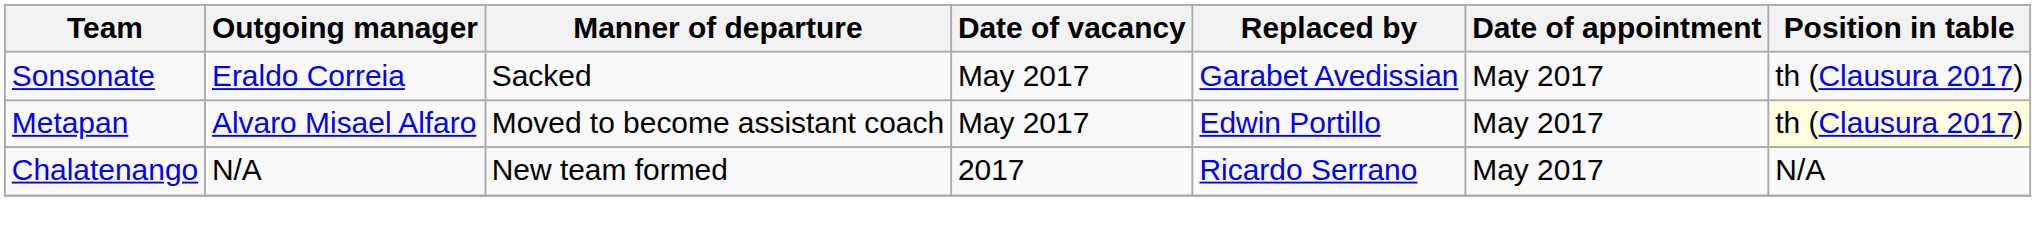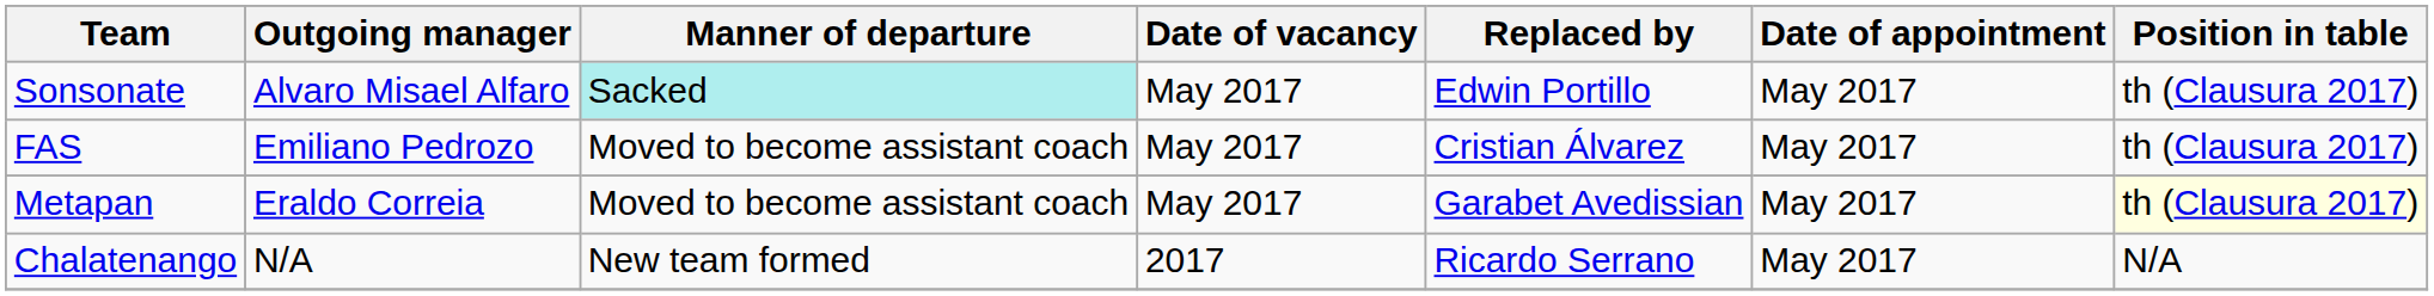Sonsonate | Outgoing manager: Eraldo Correia -> Alvaro Misael Alfaro
Sonsonate | Manner of departure: no background -> paleturquoise background
Sonsonate | Replaced by: Garabet Avedissian -> Edwin Portillo
+ row: FAS | Emiliano Pedrozo | Moved to become assistant coach | May 2017 | Cristian Álvarez | May 2017 | th (Clausura 2017)
Metapan | Outgoing manager: Alvaro Misael Alfaro -> Eraldo Correia
Metapan | Replaced by: Edwin Portillo -> Garabet Avedissian
